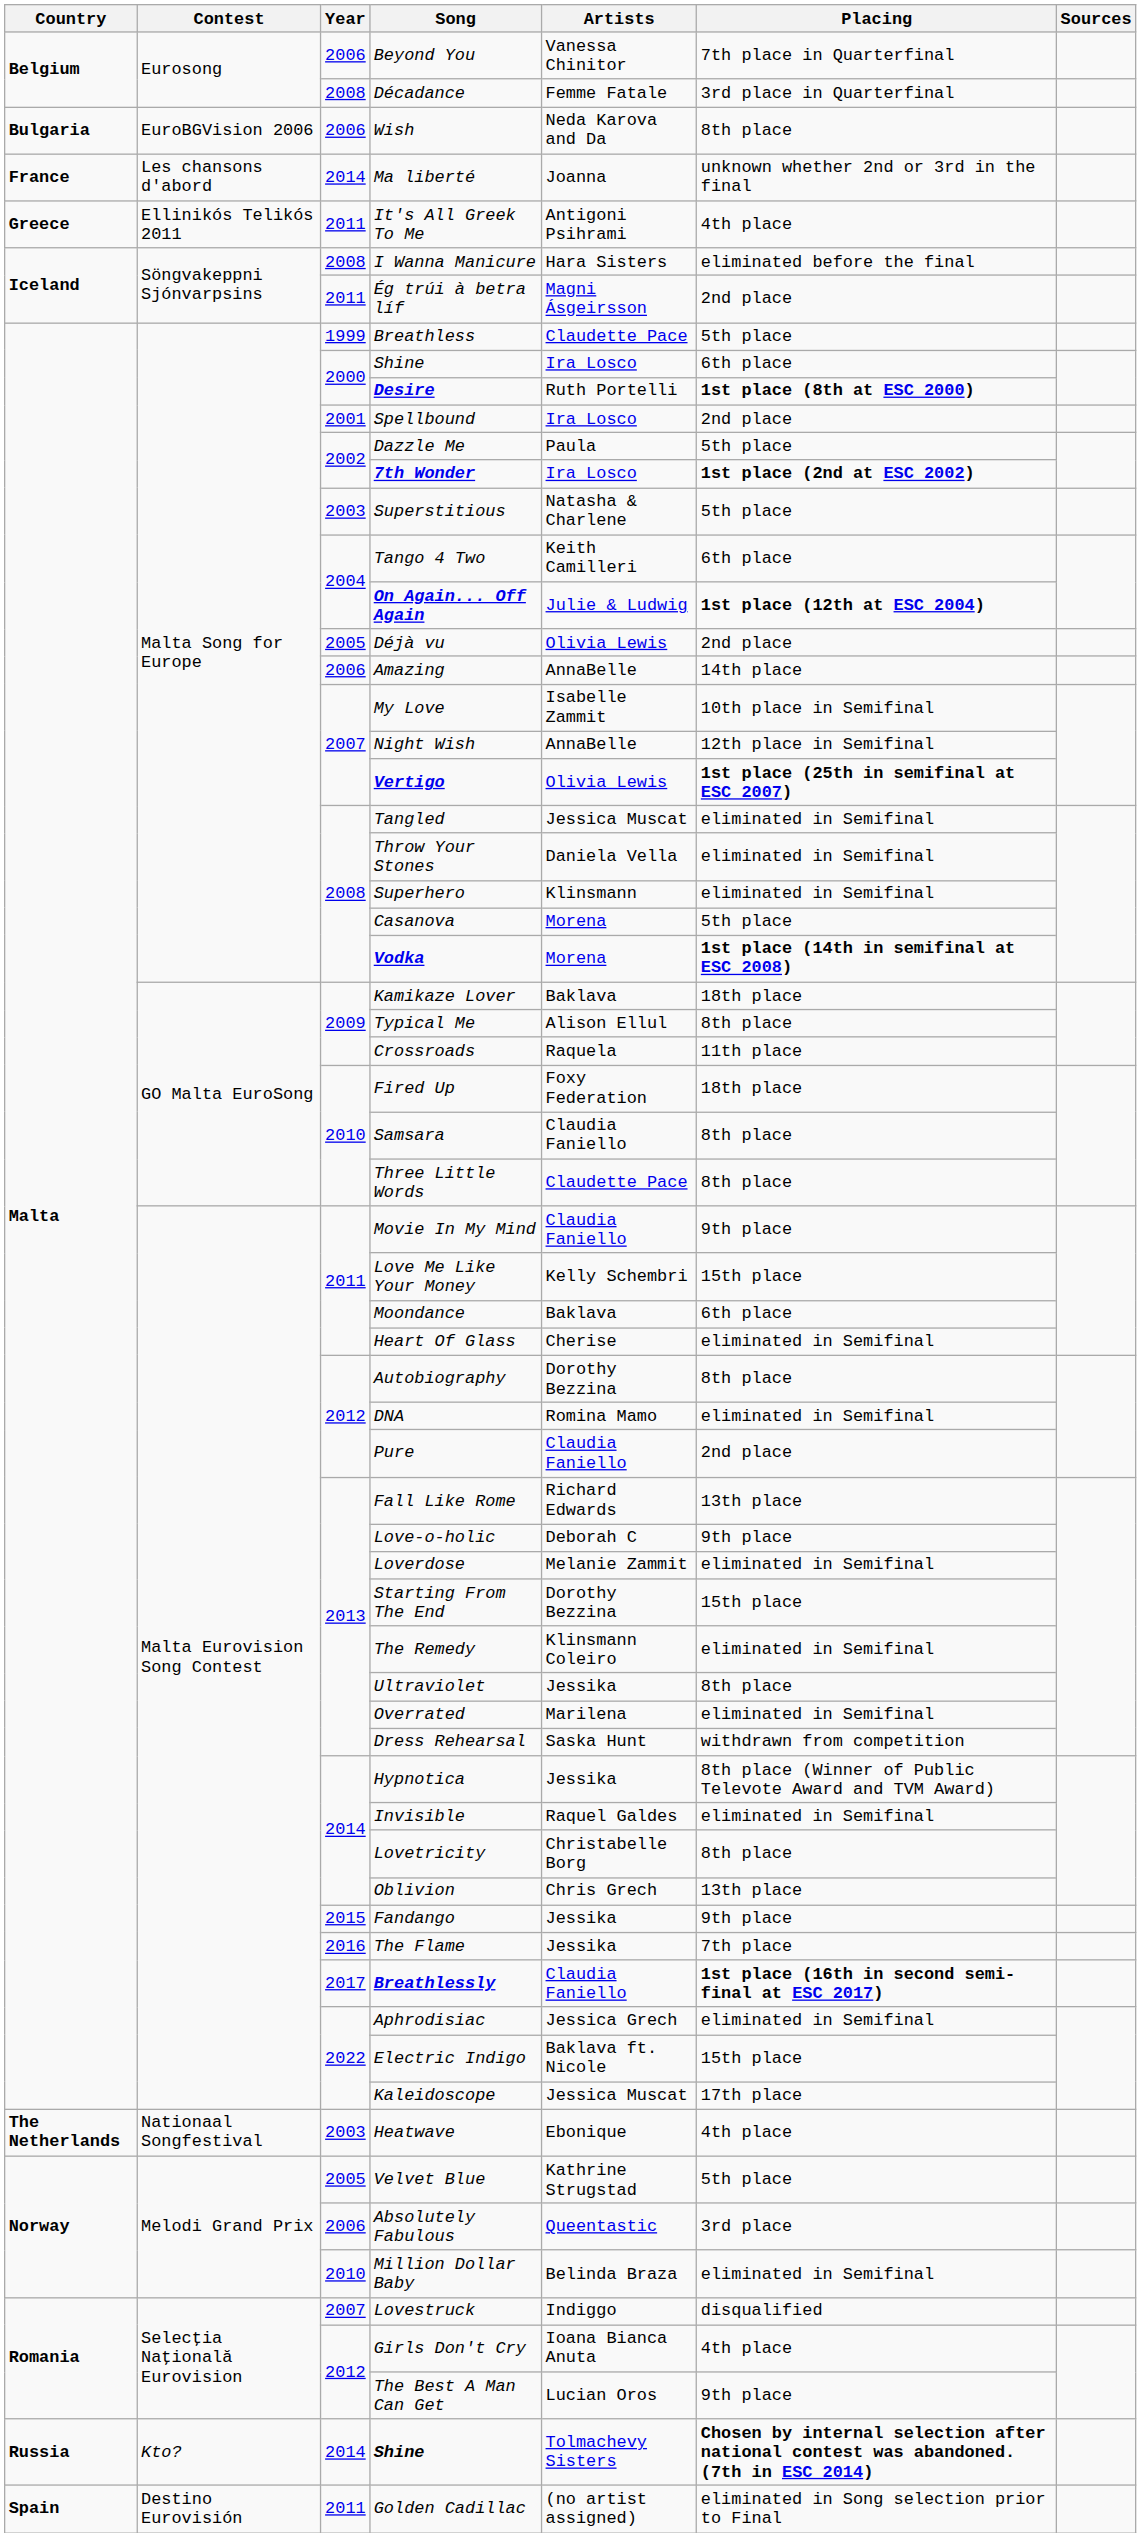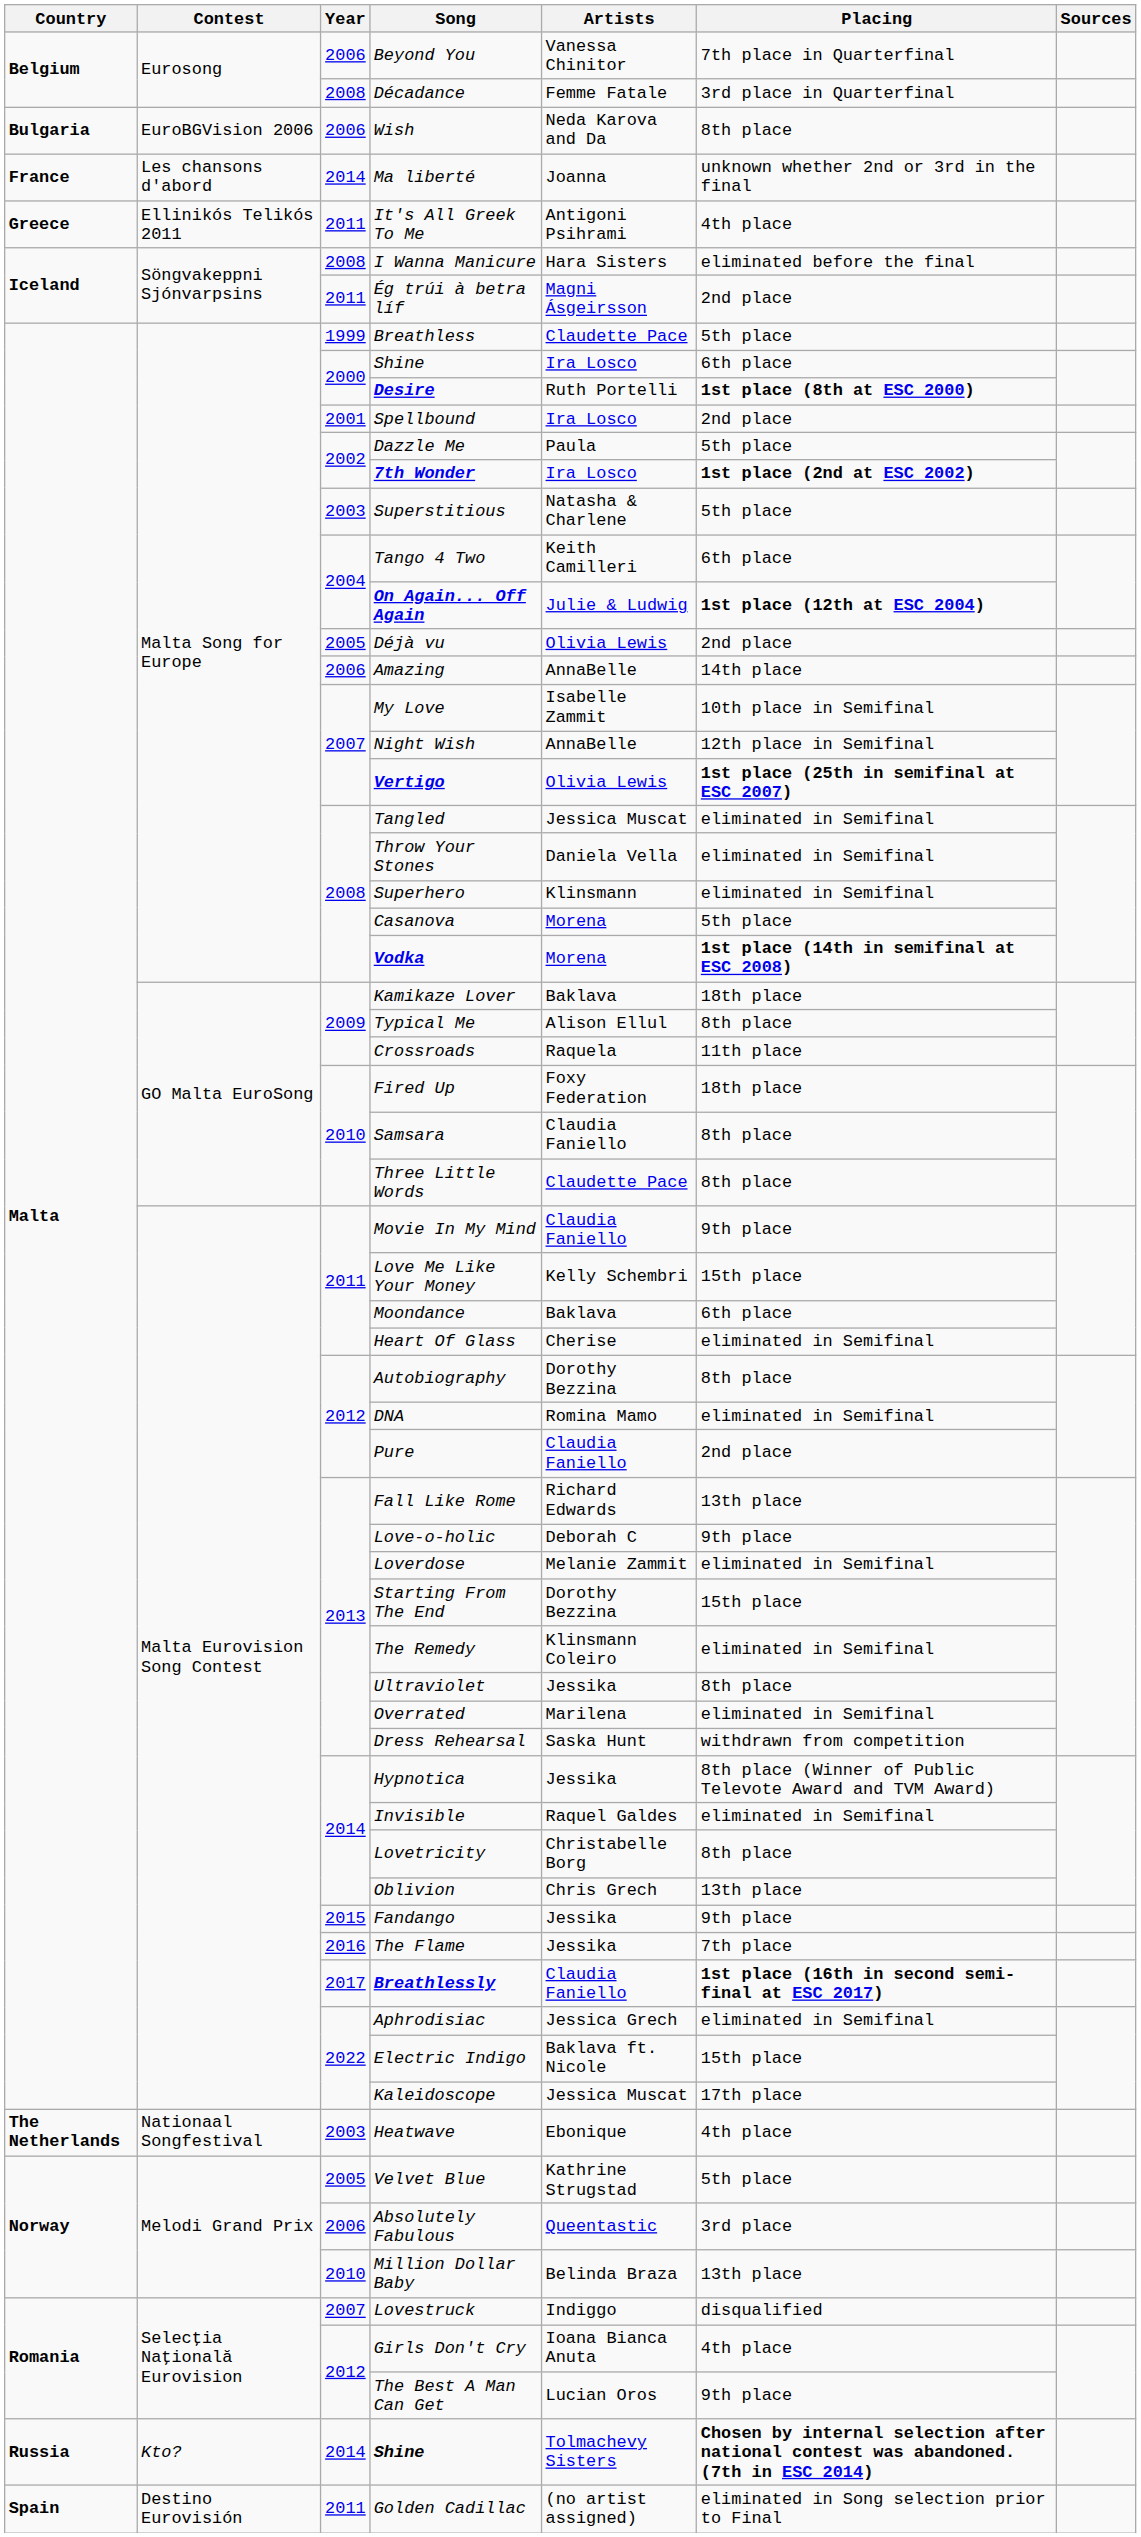Million Dollar Baby | Placing: eliminated in Semifinal -> 13th place
